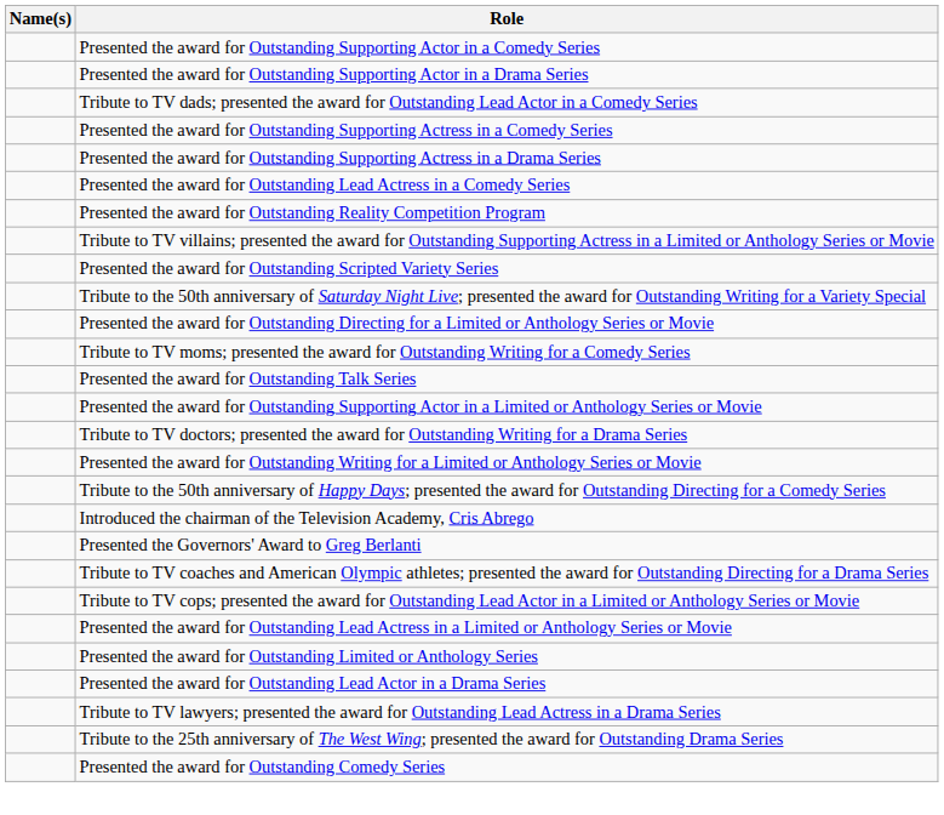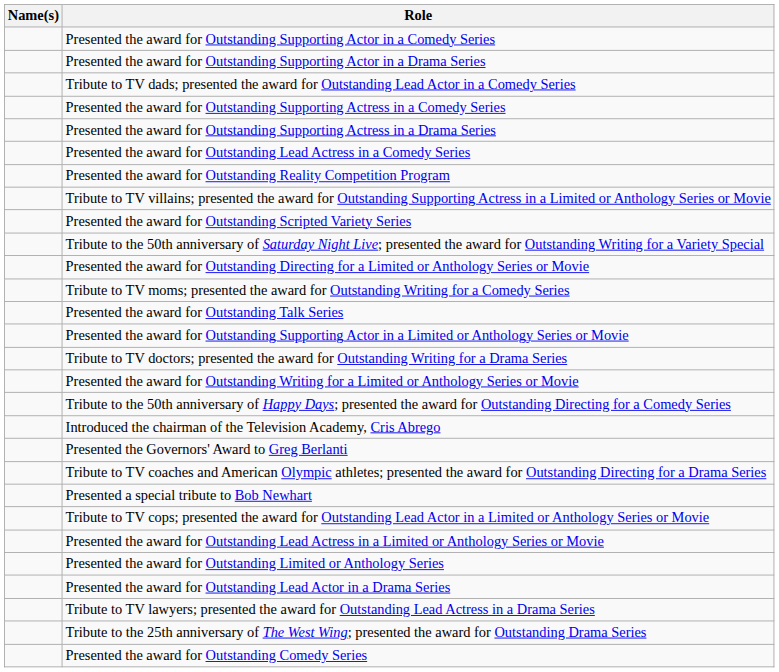+ row: Presented a special tribute to Bob Newhart
